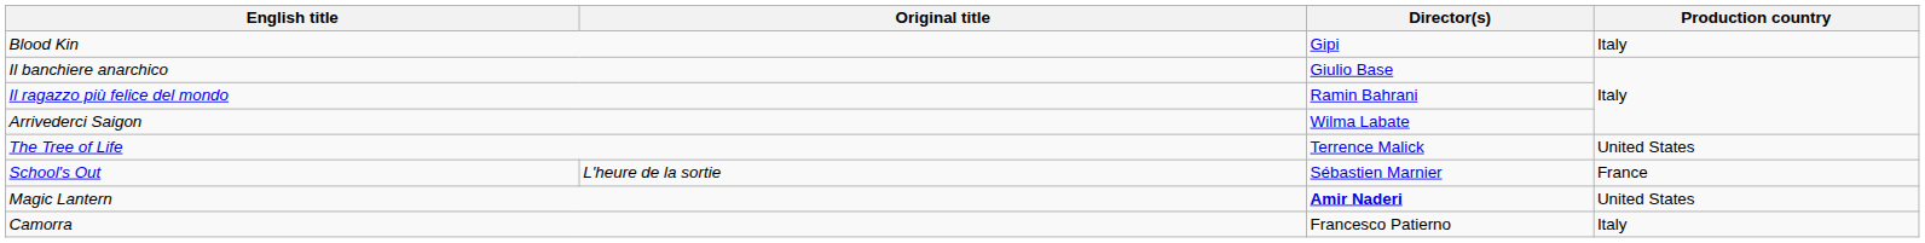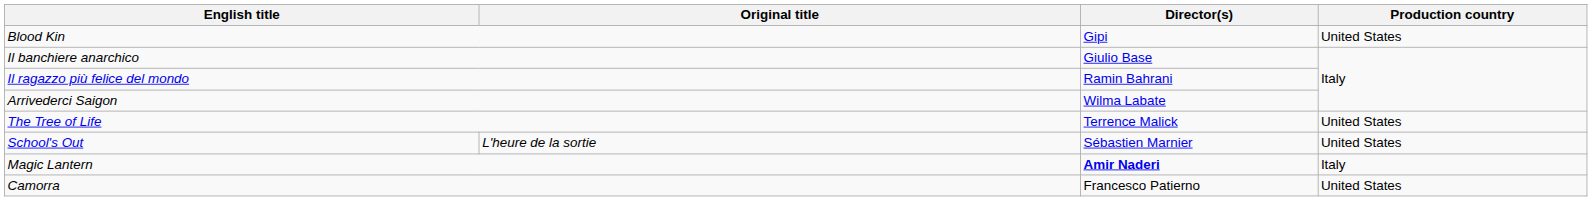Blood Kin | Production country: Italy -> United States
School's Out | Production country: France -> United States
Magic Lantern | Production country: United States -> Italy
Camorra | Production country: Italy -> United States
